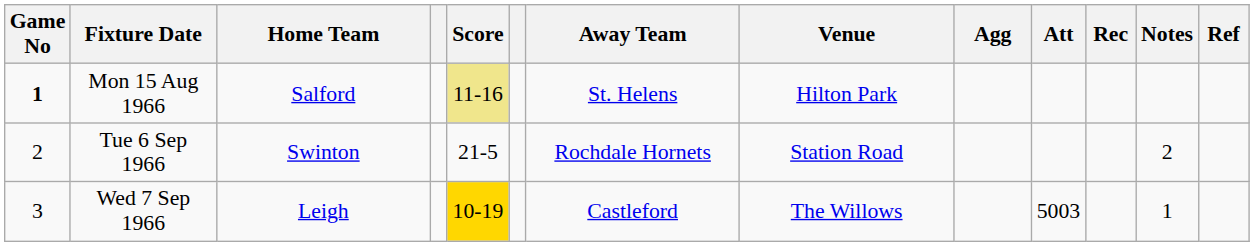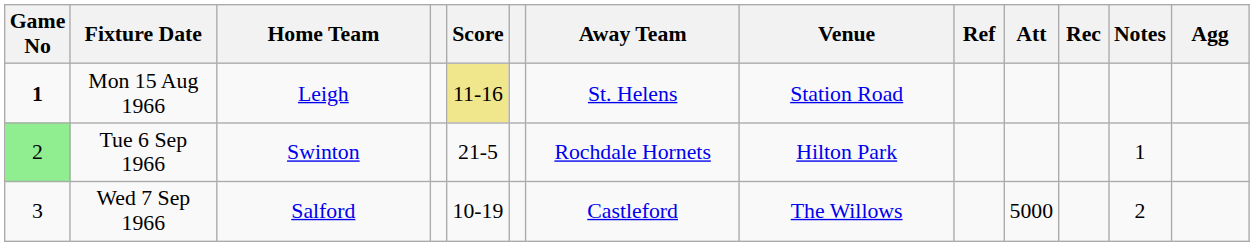columns swapped: Agg <-> Ref
Mon 15 Aug 1966 | Home Team: Salford -> Leigh
Mon 15 Aug 1966 | Venue: Hilton Park -> Station Road
Tue 6 Sep 1966 | Game No: no background -> lightgreen background
Tue 6 Sep 1966 | Venue: Station Road -> Hilton Park
Tue 6 Sep 1966 | Notes: 2 -> 1
Wed 7 Sep 1966 | Home Team: Leigh -> Salford
Wed 7 Sep 1966 | Score: gold background -> no background
Wed 7 Sep 1966 | Att: 5003 -> 5000
Wed 7 Sep 1966 | Notes: 1 -> 2
